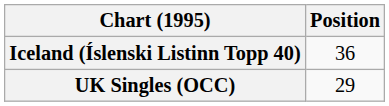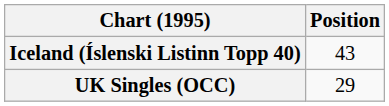Iceland (Íslenski Listinn Topp 40) | Position: 36 -> 43
